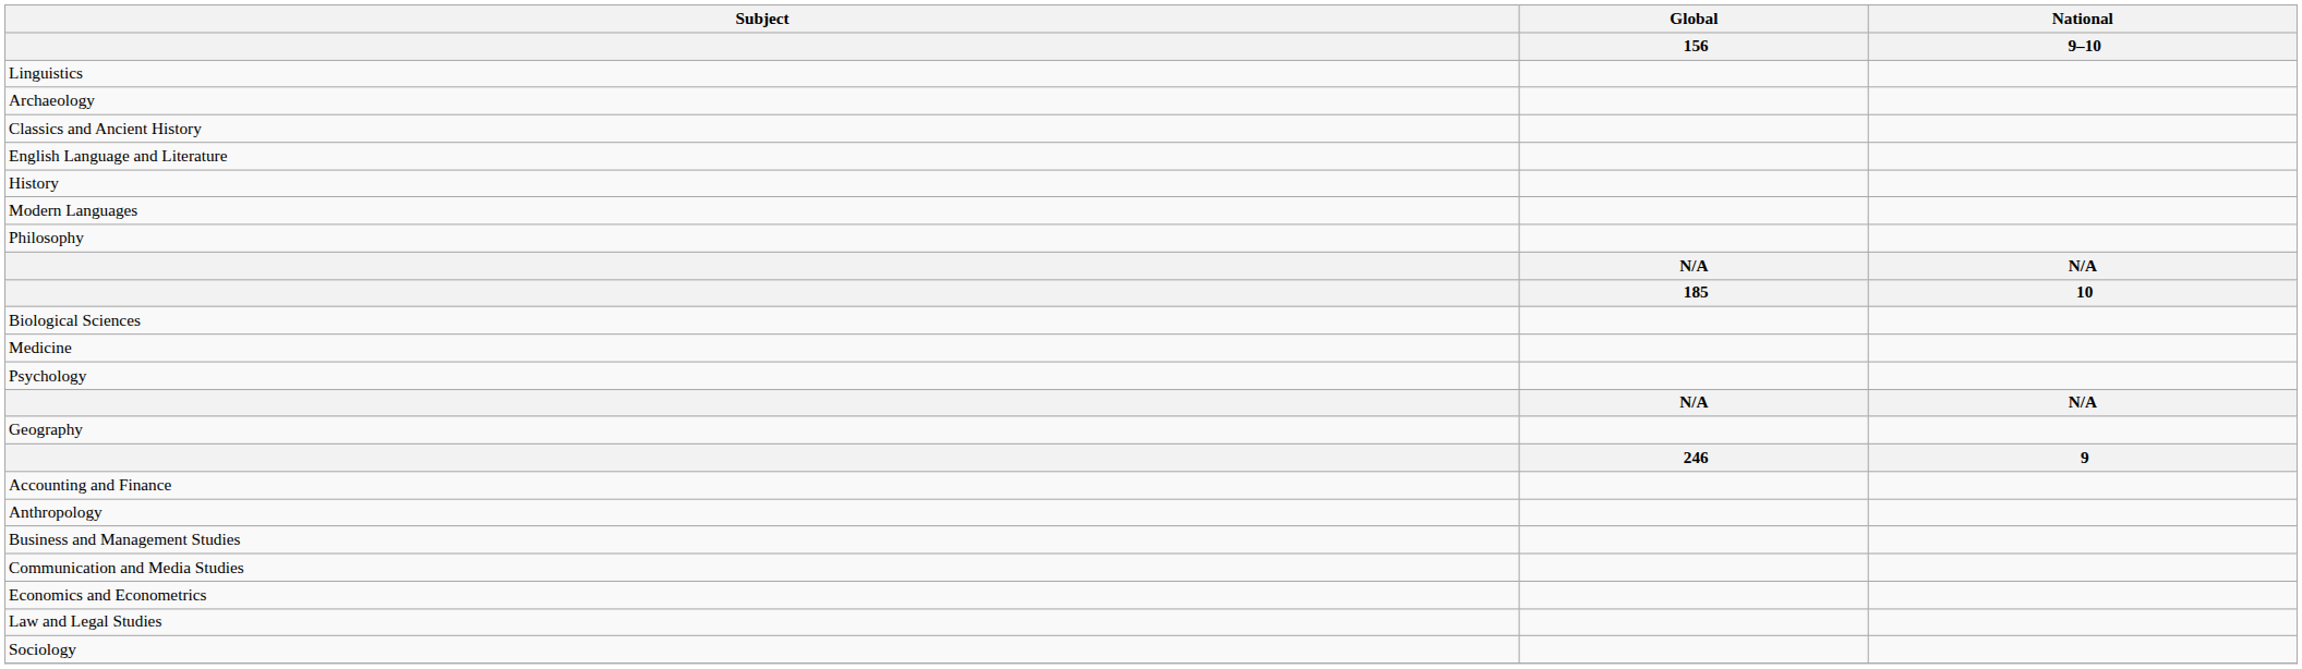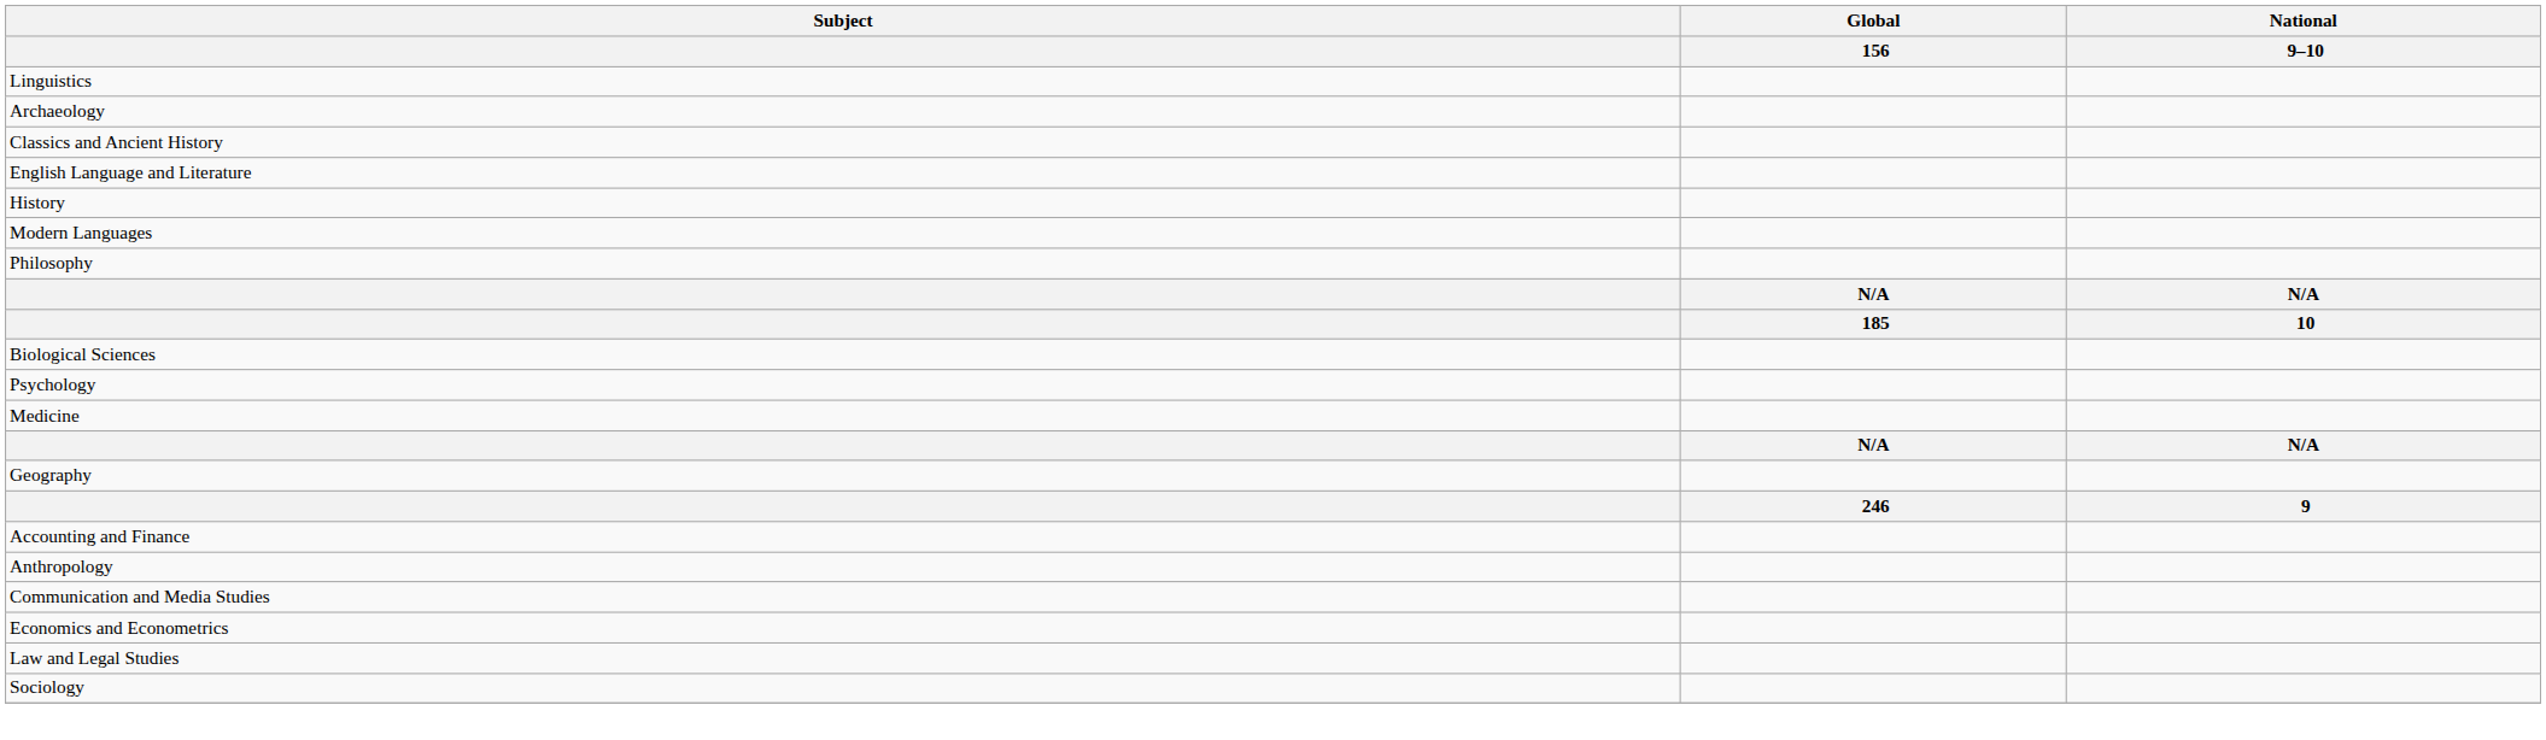rows swapped: Medicine <-> Psychology
- row: Business and Management Studies
